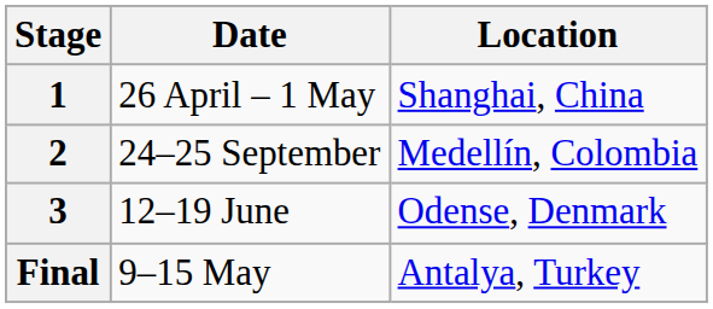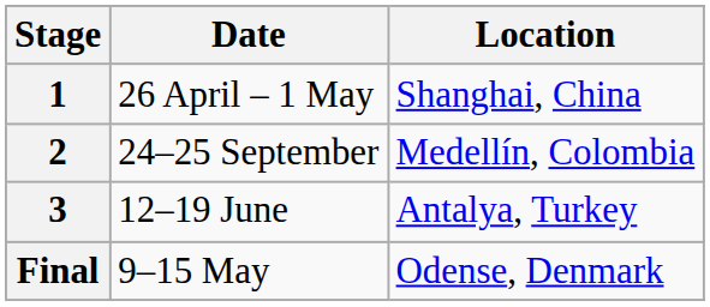3 | Location: Odense, Denmark -> Antalya, Turkey
Final | Location: Antalya, Turkey -> Odense, Denmark
